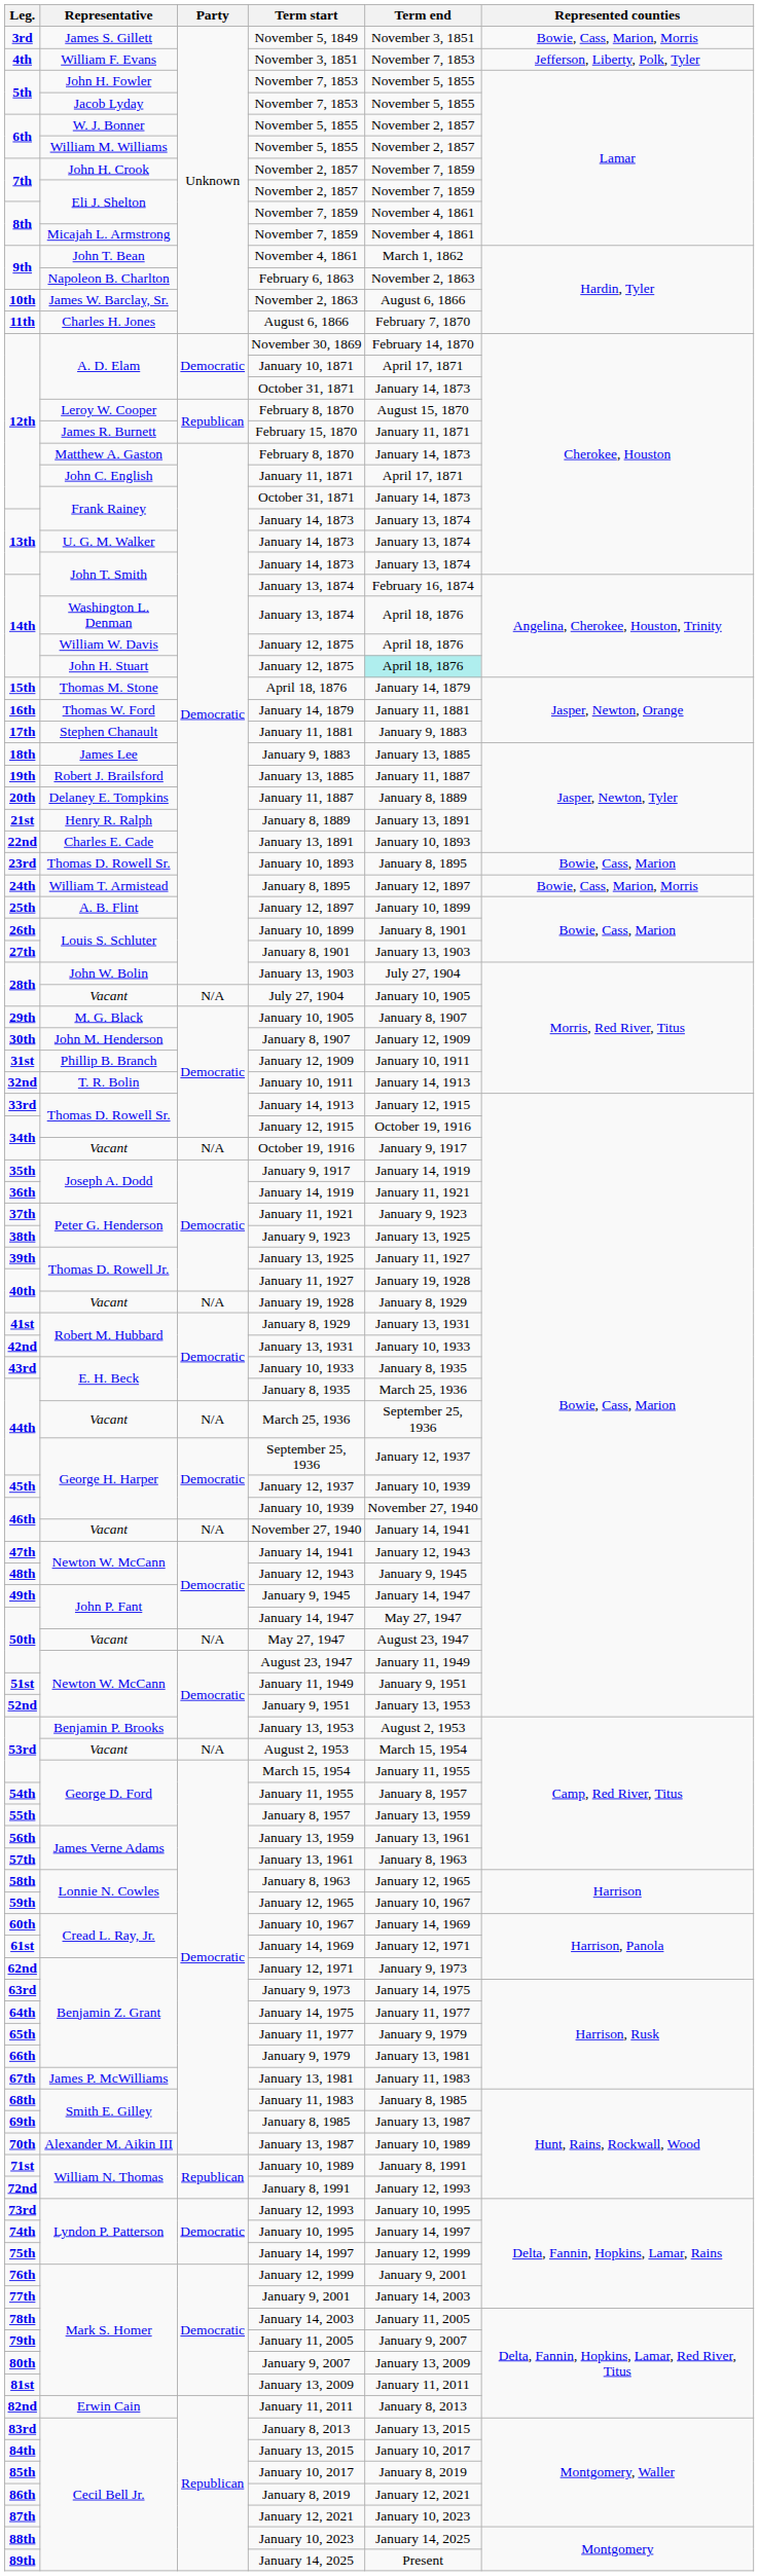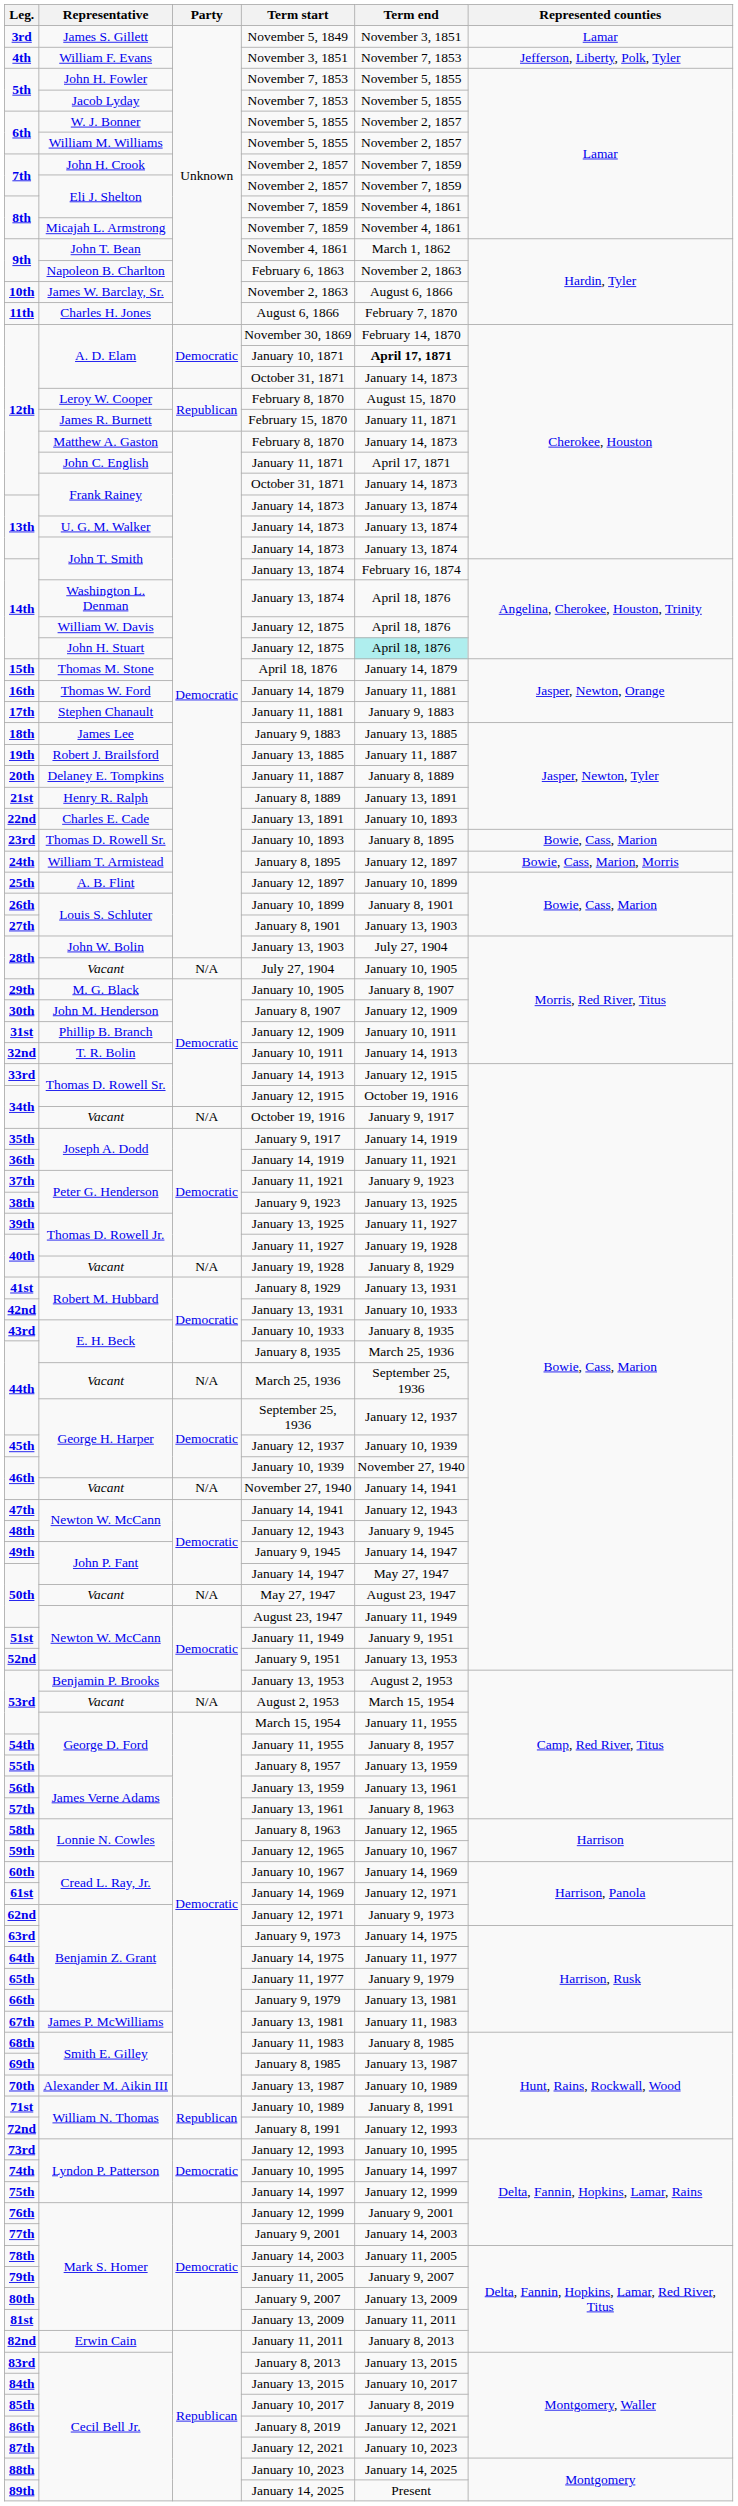November 5, 1849 | Represented counties: Bowie, Cass, Marion, Morris -> Lamar
January 10, 1871 | Term end: normal -> bold
